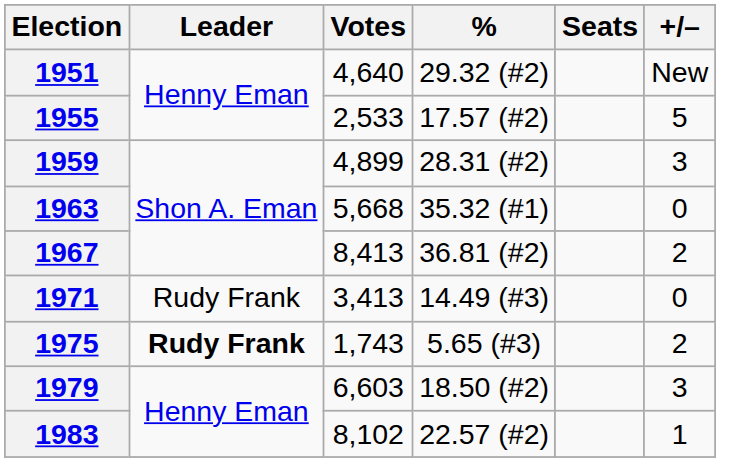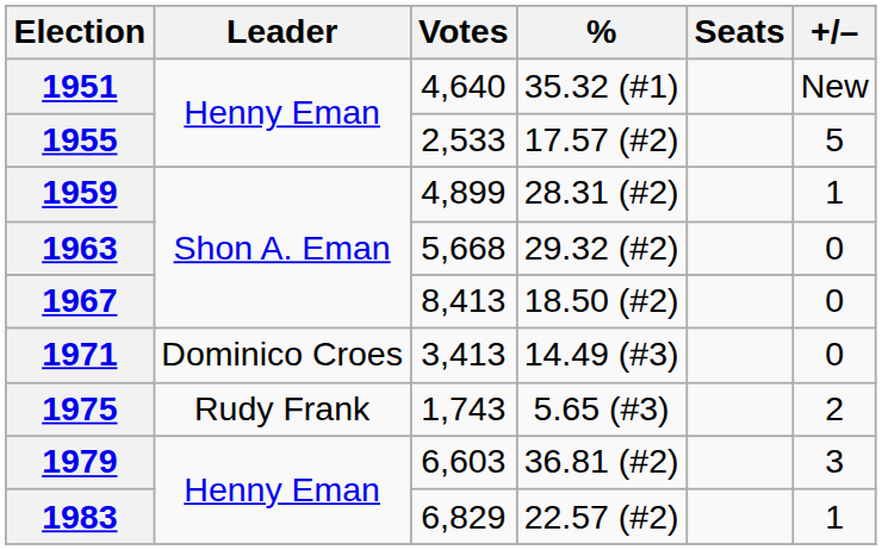1951 | %: 29.32 (#2) -> 35.32 (#1)
1959 | +/–: 3 -> 1
1963 | %: 35.32 (#1) -> 29.32 (#2)
1967 | %: 36.81 (#2) -> 18.50 (#2)
1967 | +/–: 2 -> 0
1971 | Leader: Rudy Frank -> Dominico Croes
1975 | Leader: bold -> normal
1979 | %: 18.50 (#2) -> 36.81 (#2)
1983 | Votes: 8,102 -> 6,829
